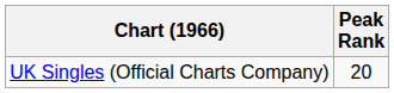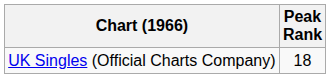UK Singles (Official Charts Company) | Peak Rank: 20 -> 18
